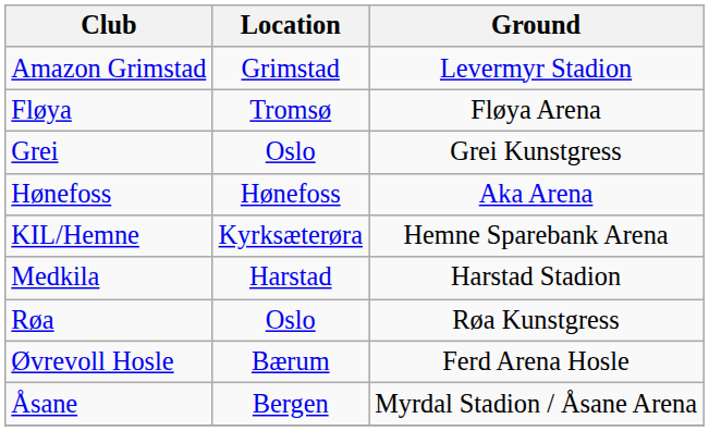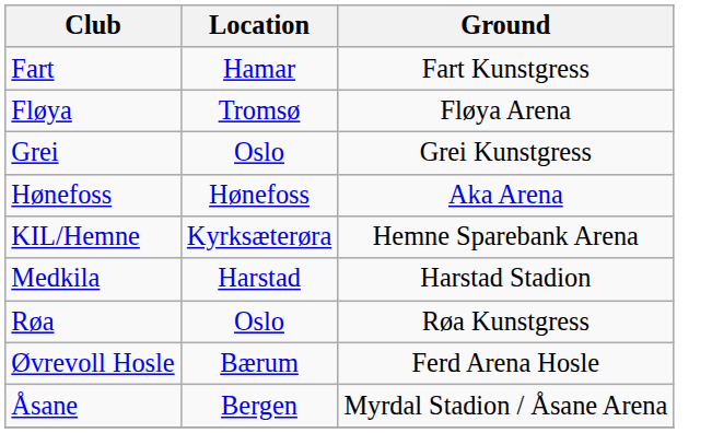- row: Amazon Grimstad | Grimstad | Levermyr Stadion
+ row: Fart | Hamar | Fart Kunstgress
